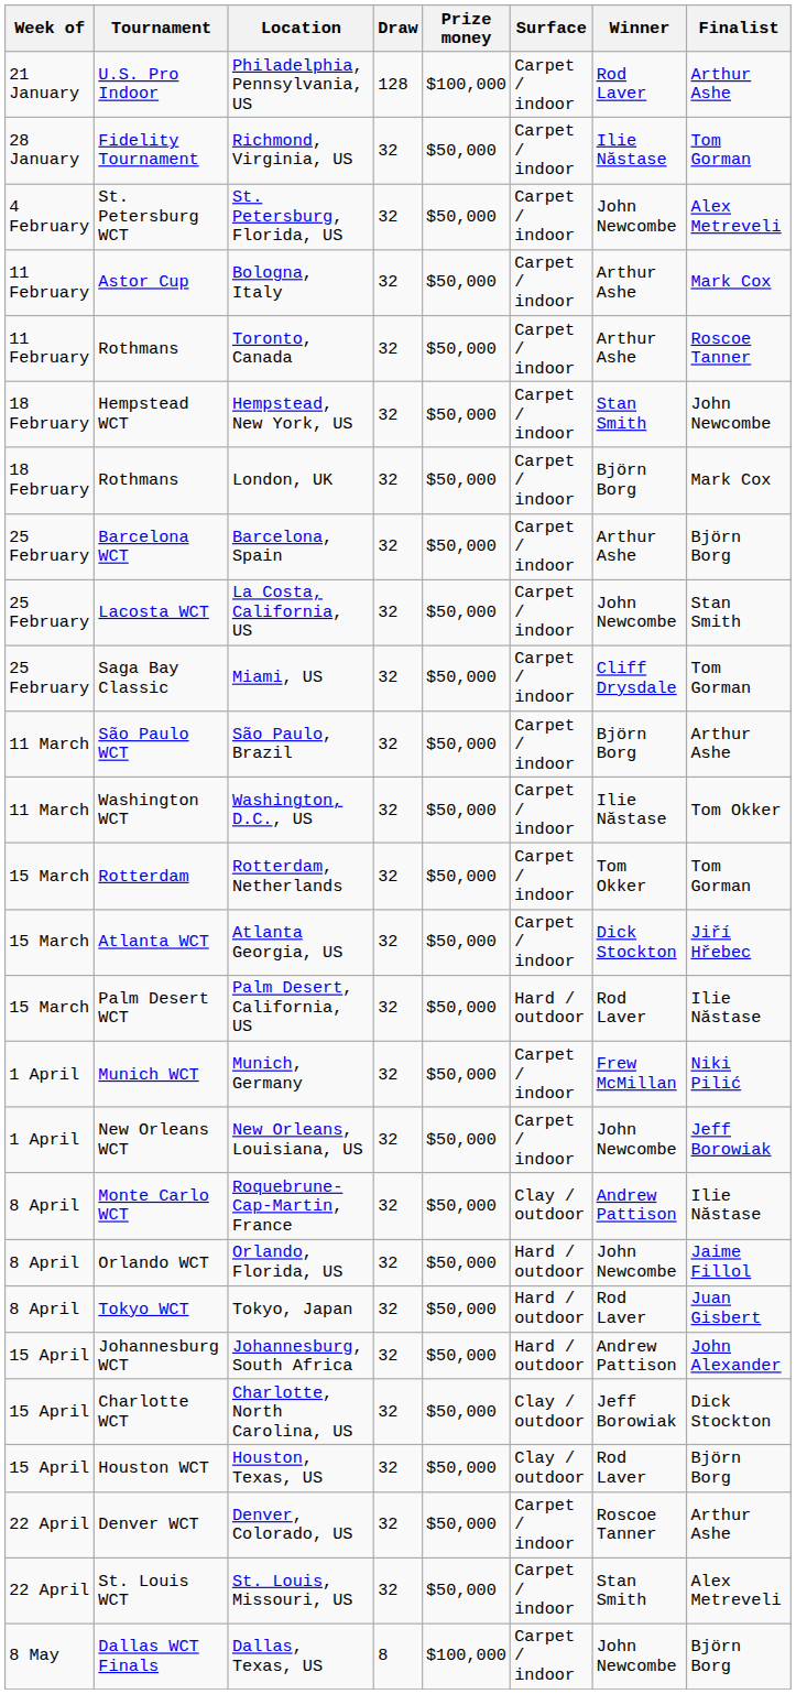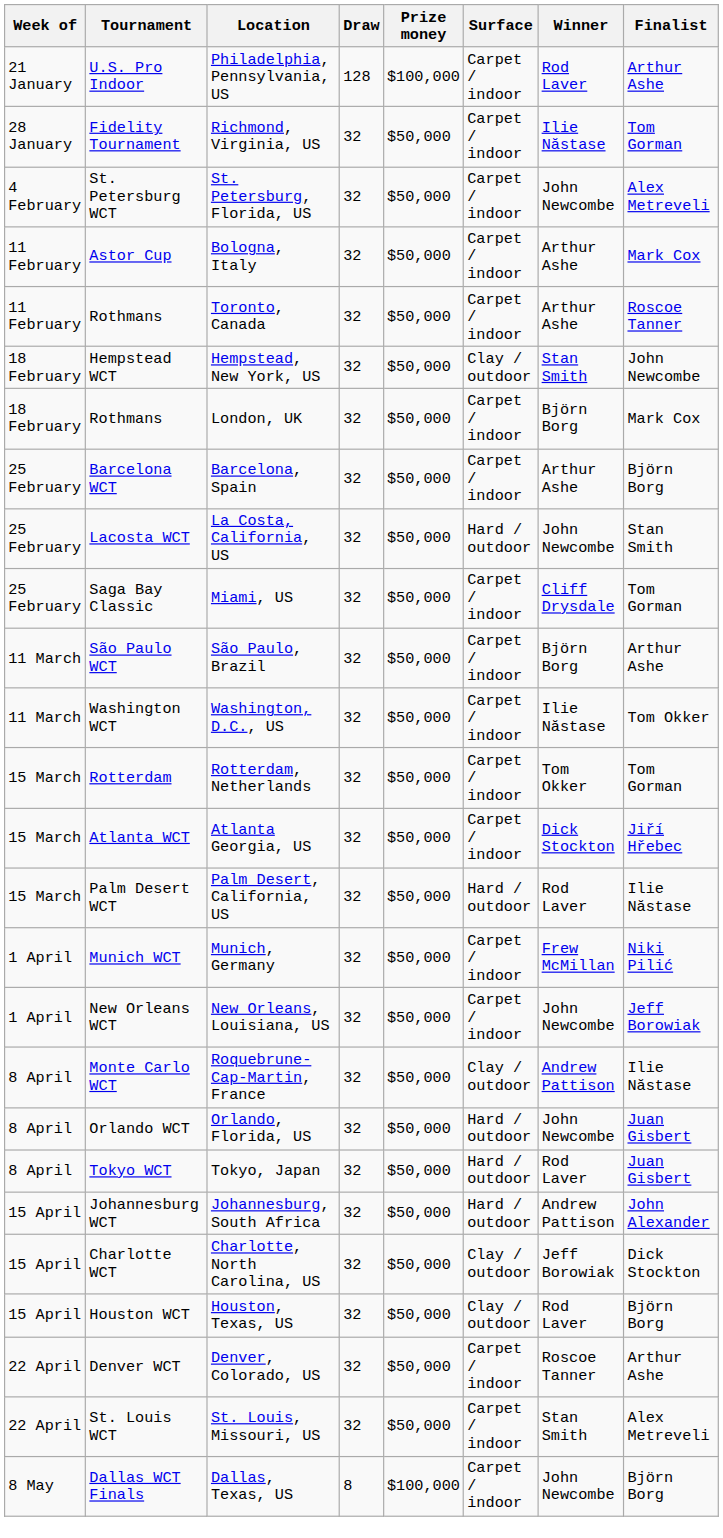Hempstead, New York, US | Surface: Carpet / indoor -> Clay / outdoor
La Costa, California, US | Surface: Carpet / indoor -> Hard / outdoor
Orlando, Florida, US | Finalist: Jaime Fillol -> Juan Gisbert
